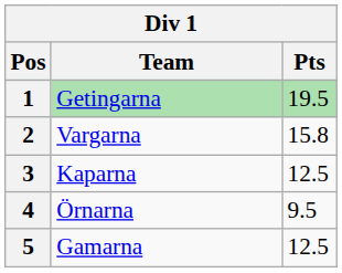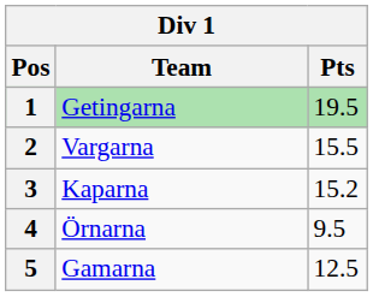2 | Pts: 15.8 -> 15.5
3 | Pts: 12.5 -> 15.2
